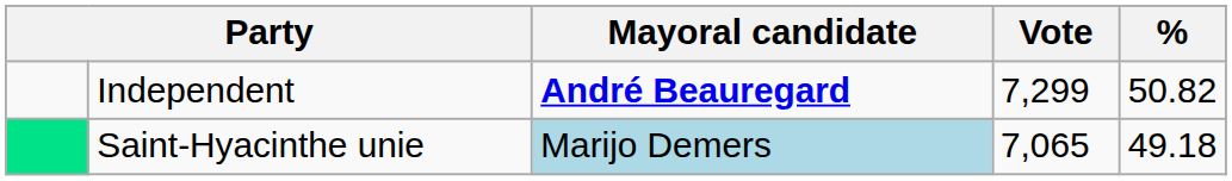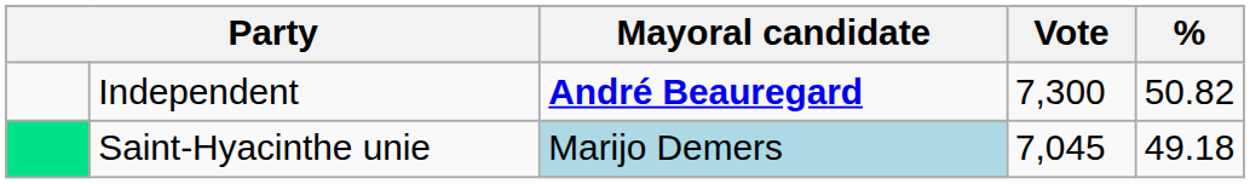Independent | Vote: 7,299 -> 7,300
Saint-Hyacinthe unie | Vote: 7,065 -> 7,045
